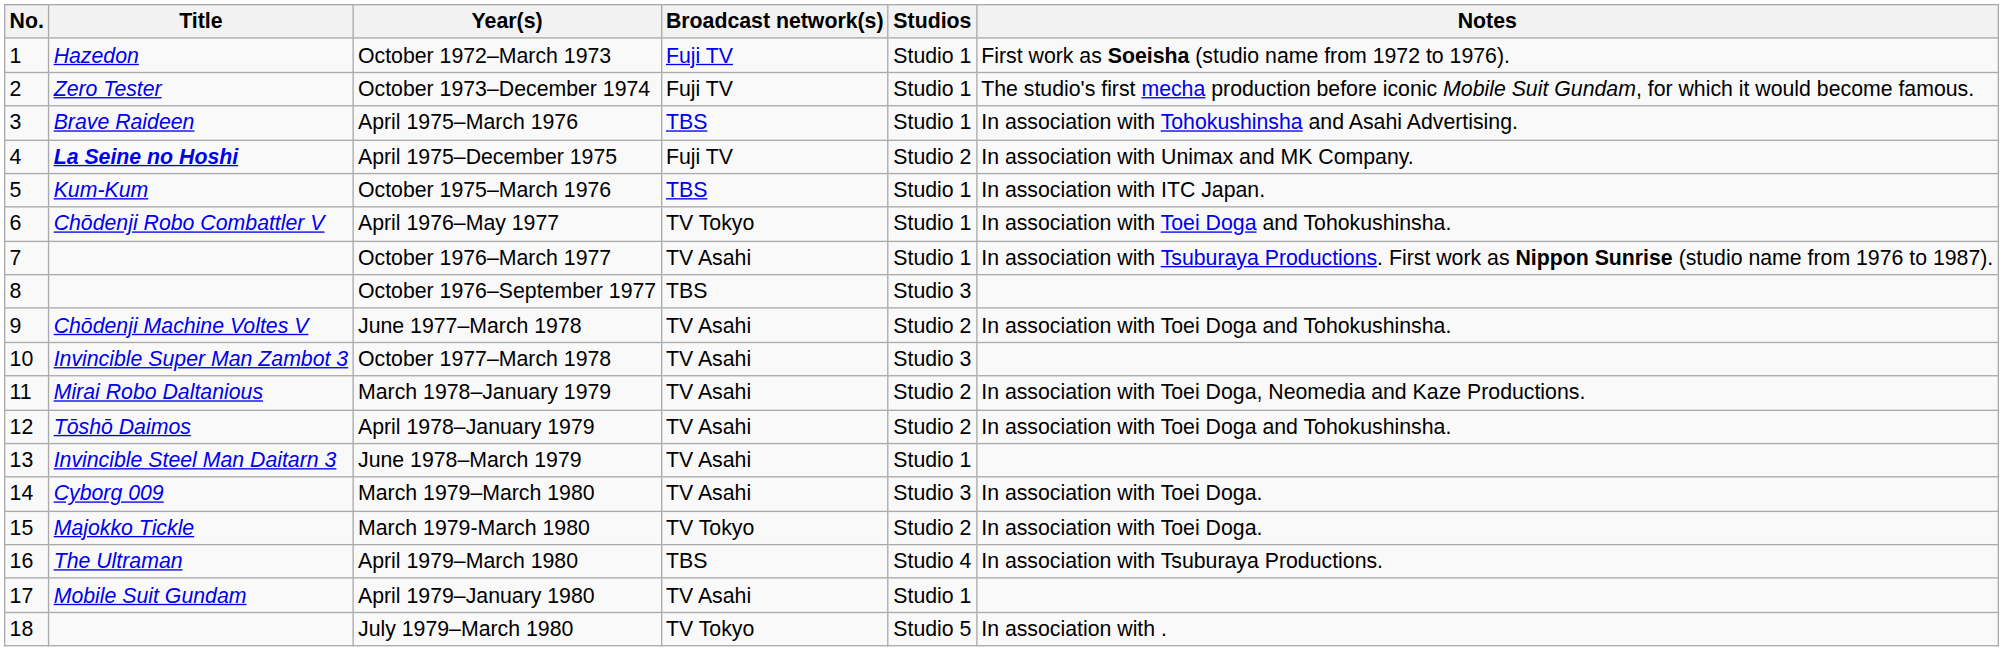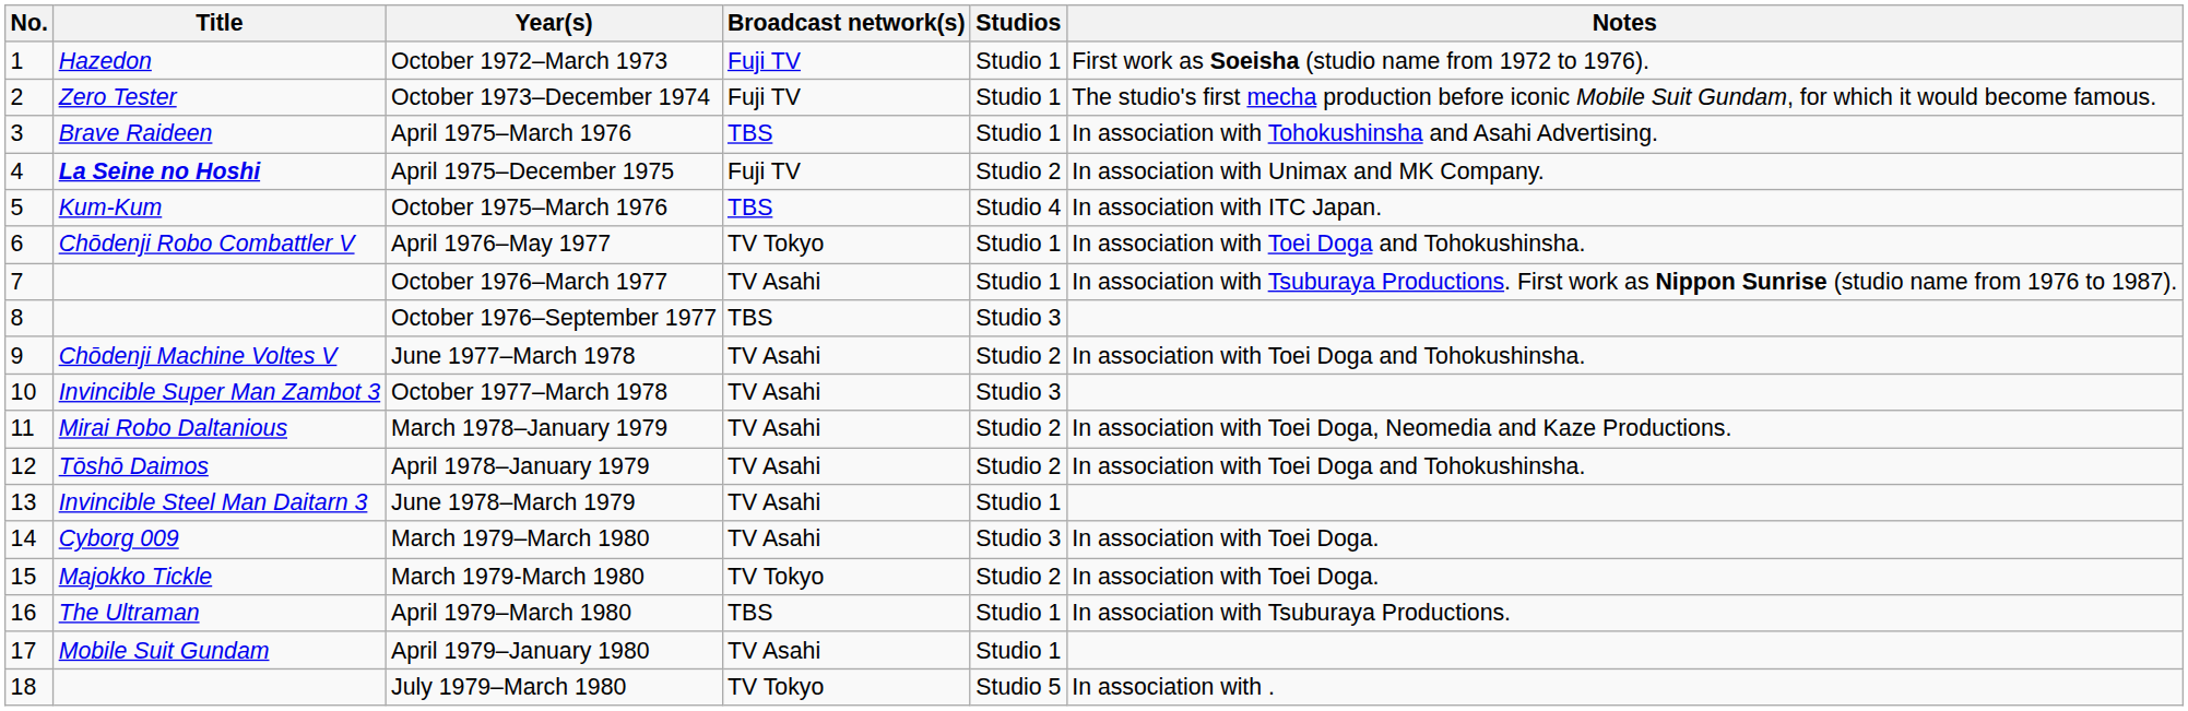October 1975–March 1976 | Studios: Studio 1 -> Studio 4
April 1979–March 1980 | Studios: Studio 4 -> Studio 1
